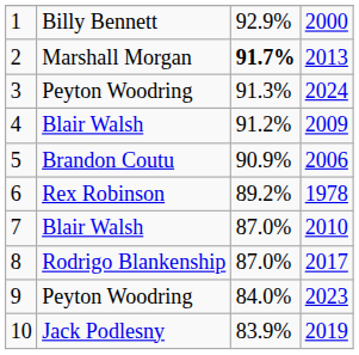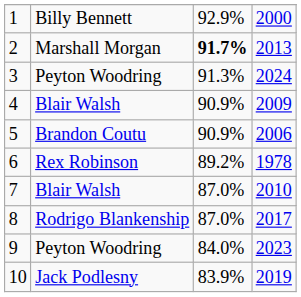4 | column 3: 91.2% -> 90.9%
